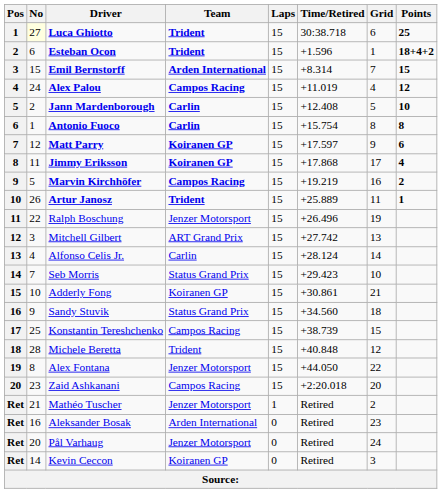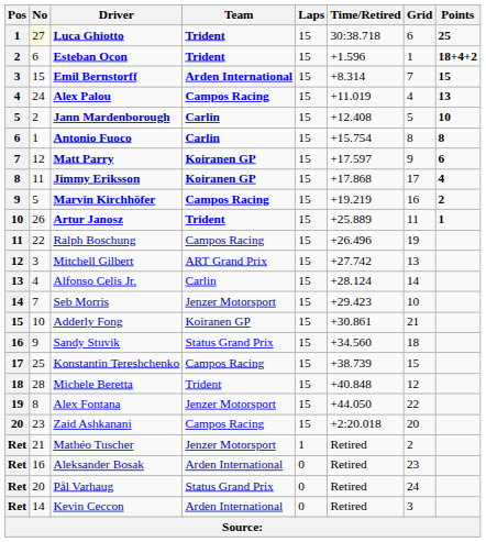Alex Palou | Points: 12 -> 13
Ralph Boschung | Team: Jenzer Motorsport -> Campos Racing
Seb Morris | Team: Status Grand Prix -> Jenzer Motorsport
Pål Varhaug | Team: Jenzer Motorsport -> Status Grand Prix
Kevin Ceccon | Team: Koiranen GP -> Arden International
